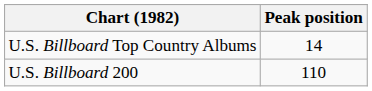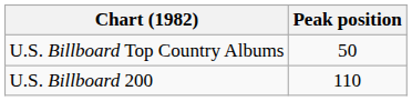U.S. Billboard Top Country Albums | Peak position: 14 -> 50
